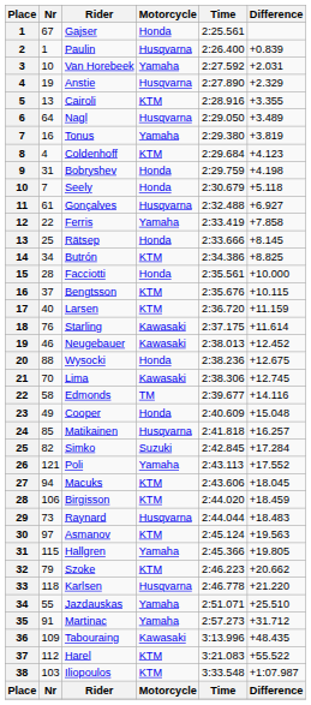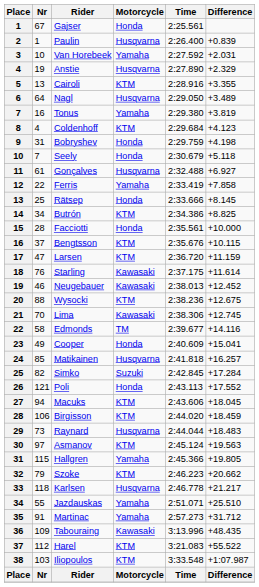Larsen | Nr: 40 -> 47
Wysocki | Motorcycle: Honda -> KTM
Cooper | Difference: +15.048 -> +15.041
Poli | Motorcycle: Yamaha -> Honda
Karlsen | Difference: +21.220 -> +21.217
